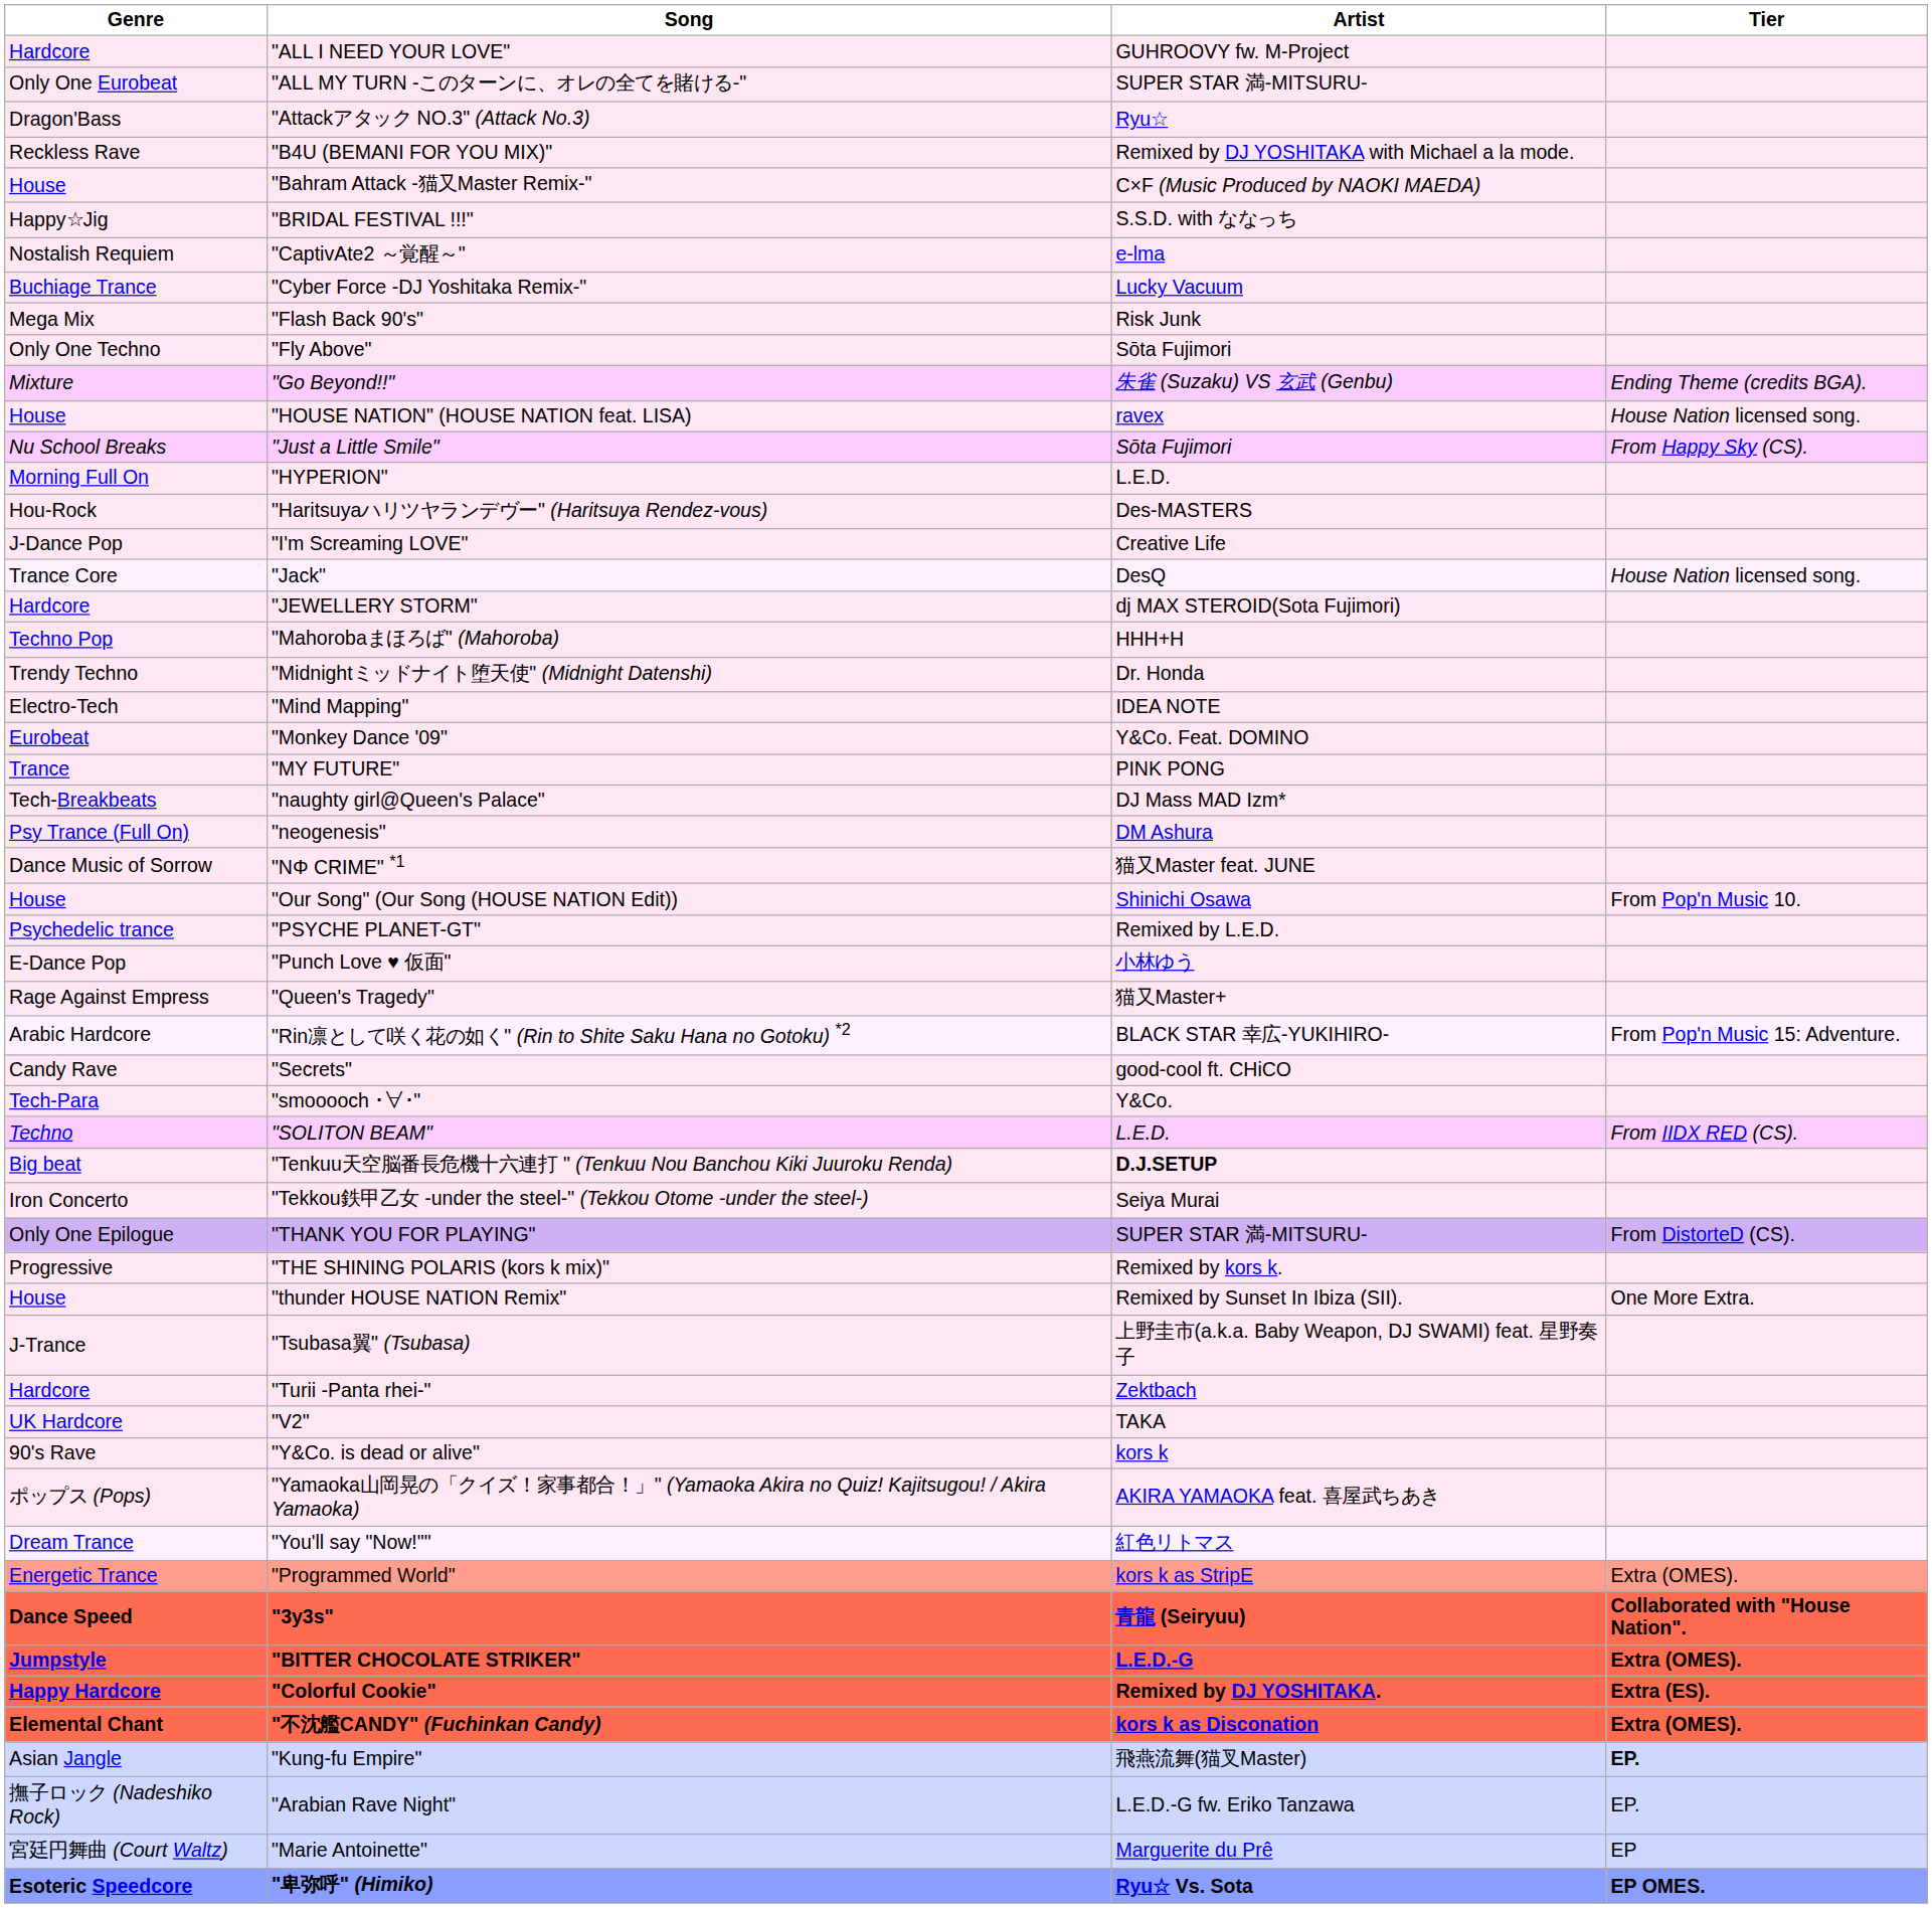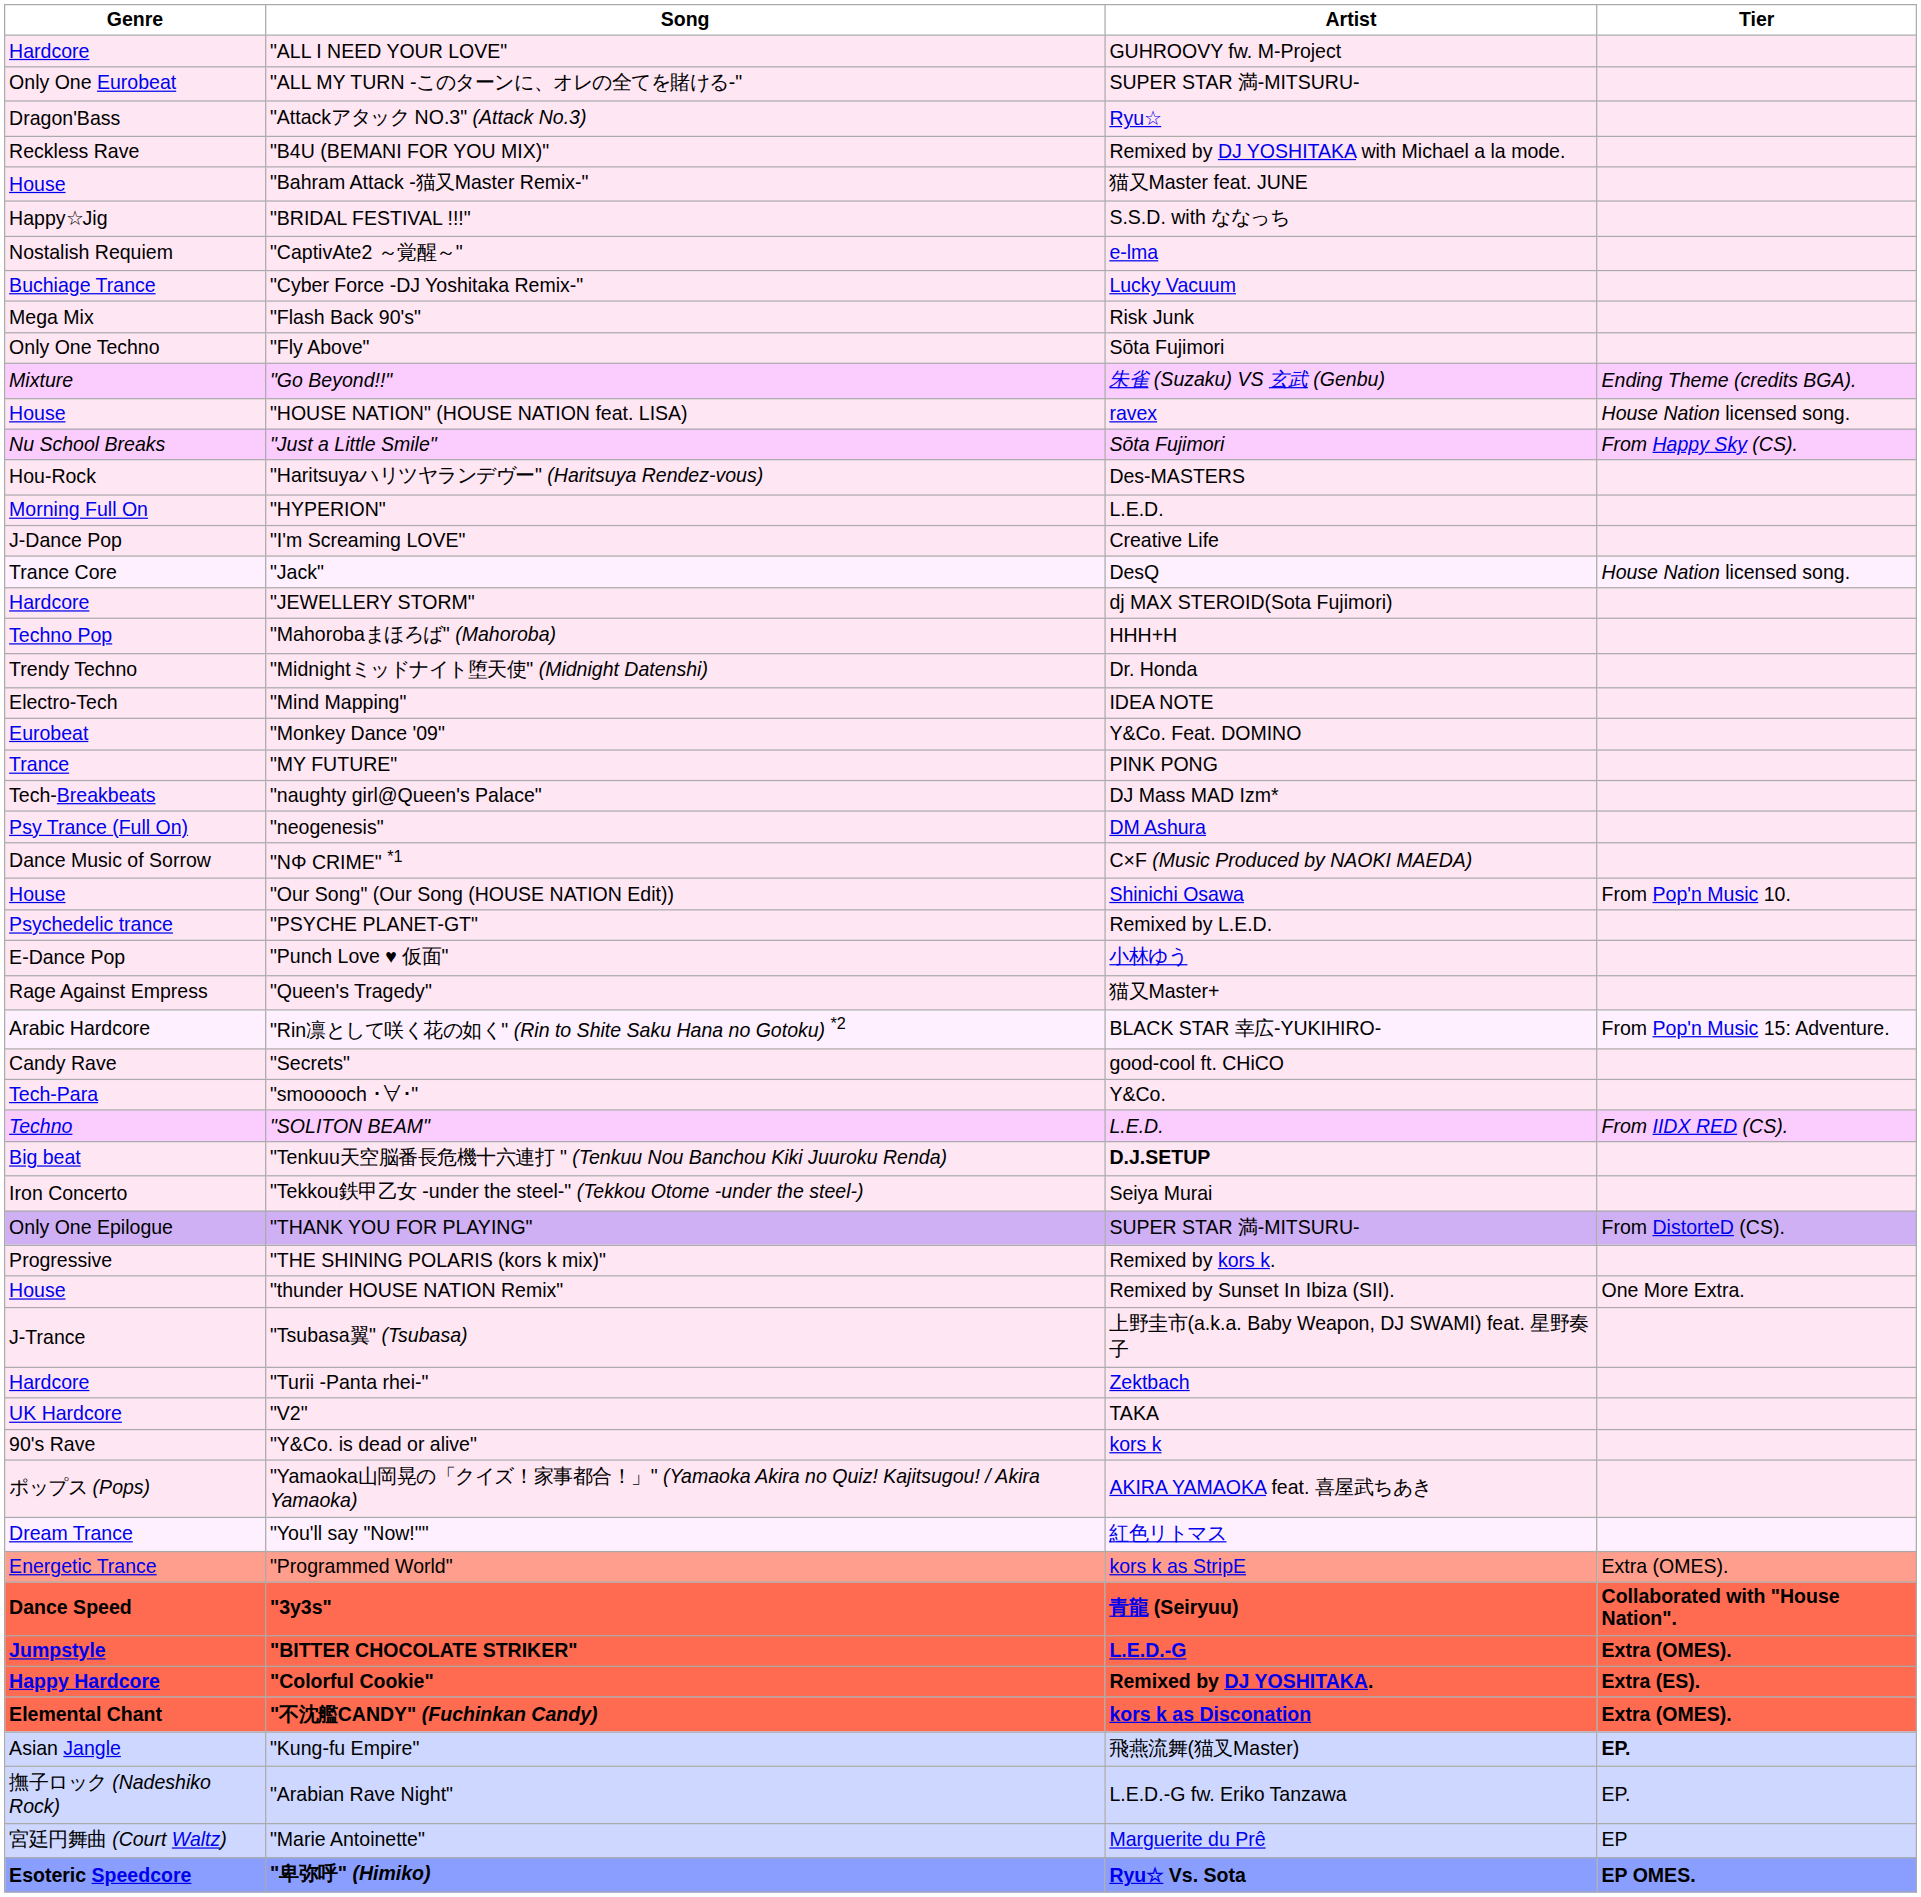"Bahram Attack -猫又Master Remix-" | Artist: C×F (Music Produced by NAOKI MAEDA) -> 猫又Master feat. JUNE
rows swapped: "Haritsuyaハリツヤランデヴー" (Haritsuya Rendez-vous) <-> "HYPERION"
"NΦ CRIME" *1 | Artist: 猫又Master feat. JUNE -> C×F (Music Produced by NAOKI MAEDA)
